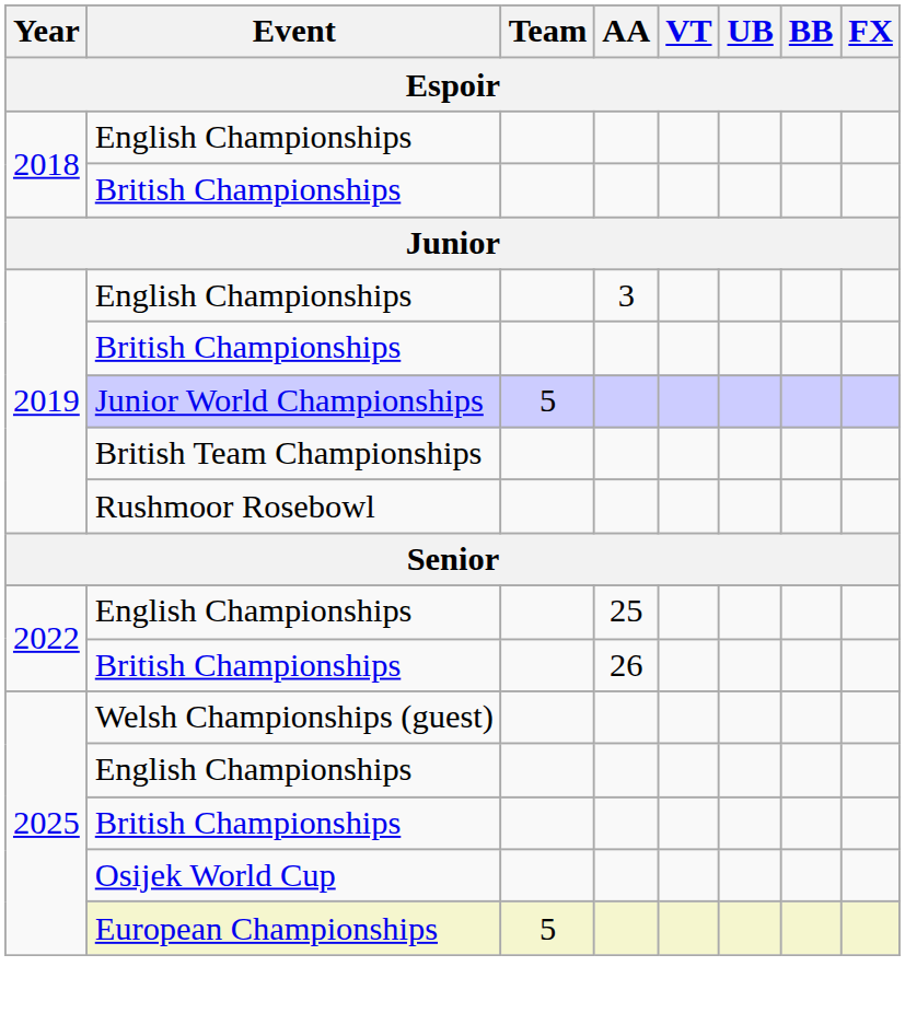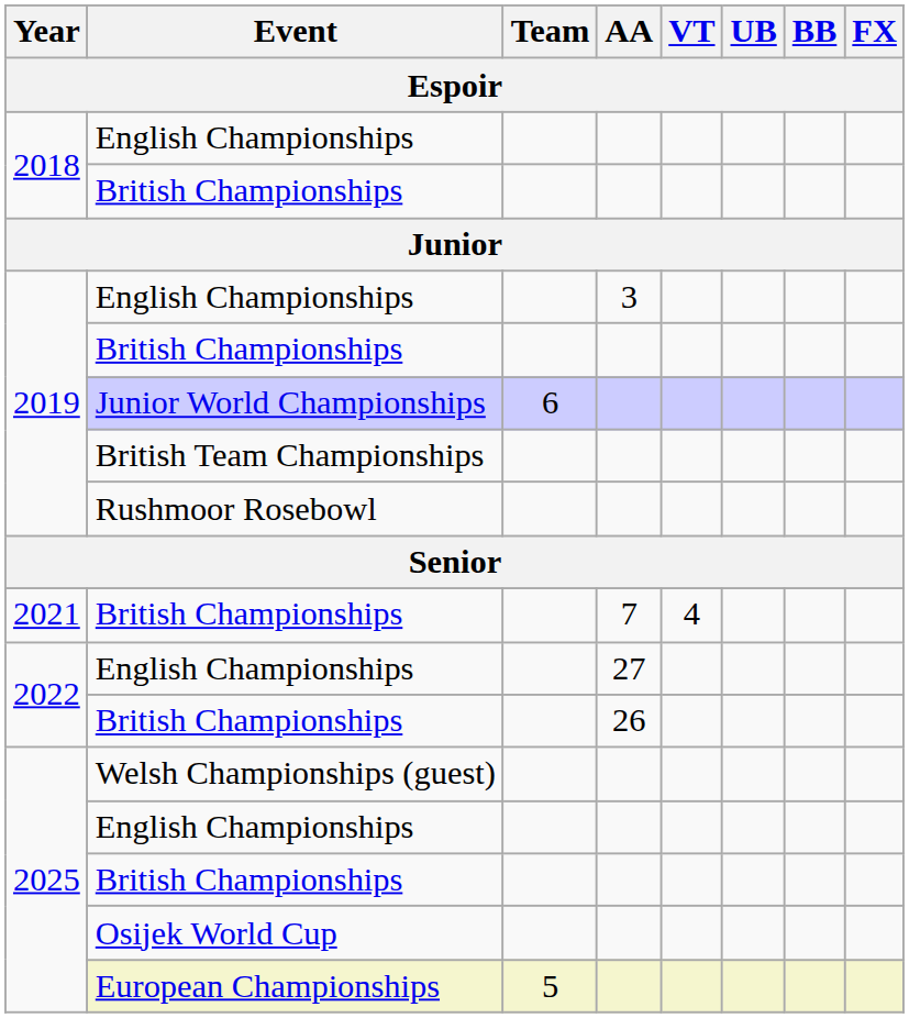Junior World Championships | Team: 5 -> 6
+ row: 2021 | British Championships | 7 | 4
2022 / English Championships | AA: 25 -> 27
